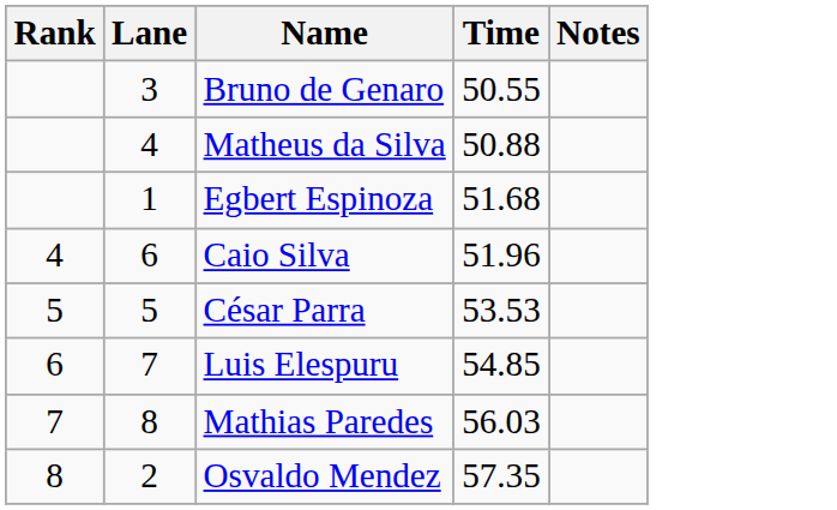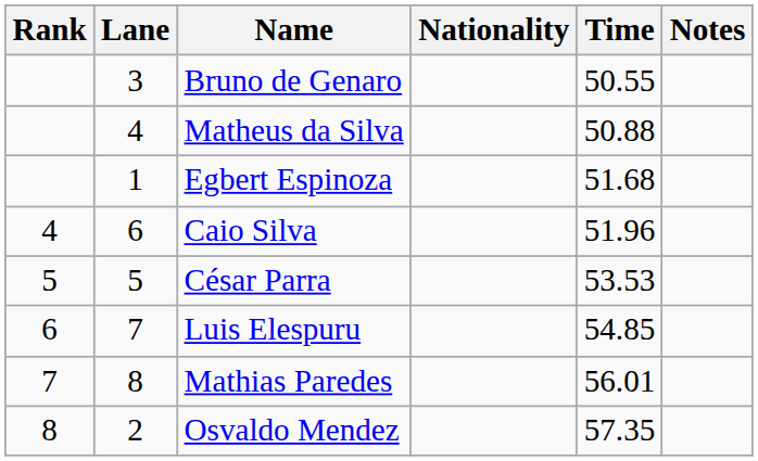+ column: Nationality
Mathias Paredes | Time: 56.03 -> 56.01
